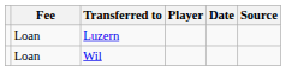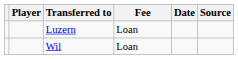columns swapped: Player <-> Fee
